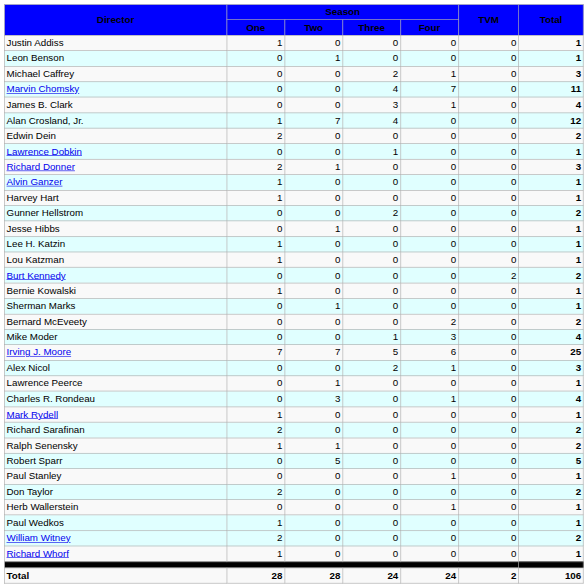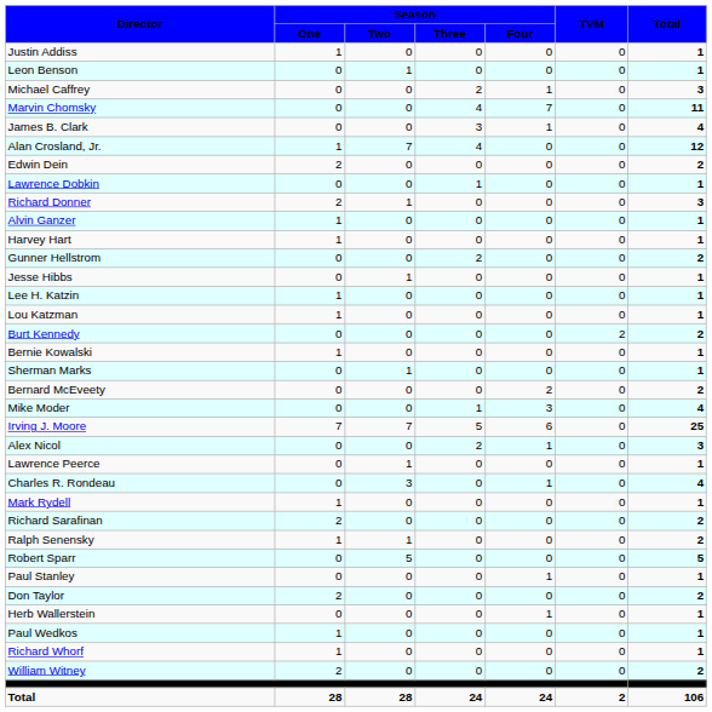rows swapped: Richard Whorf <-> William Witney
